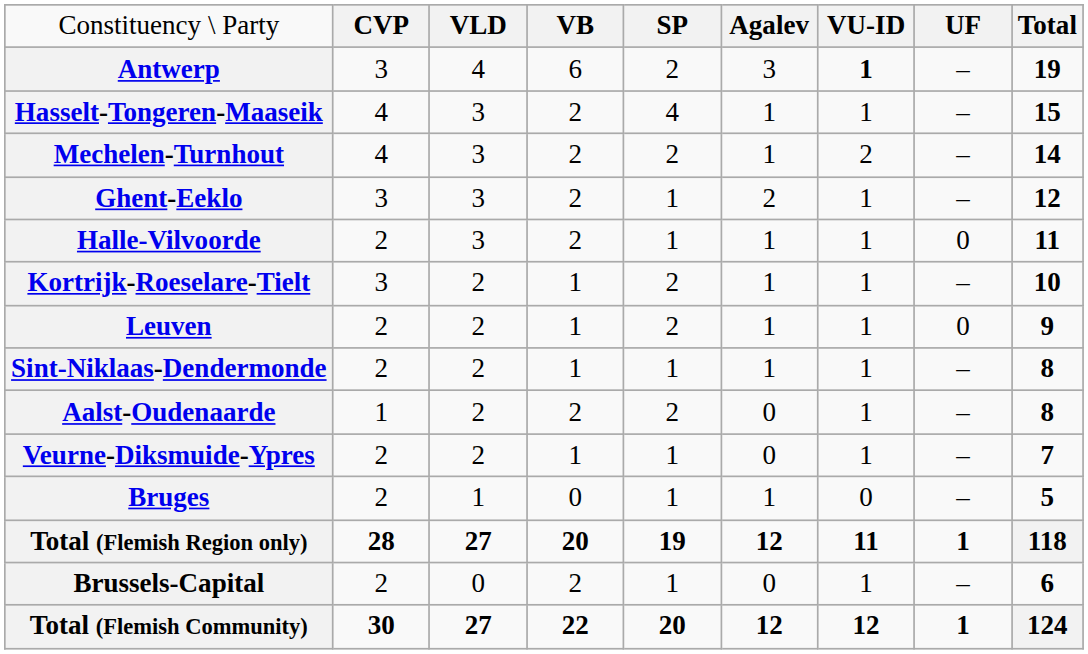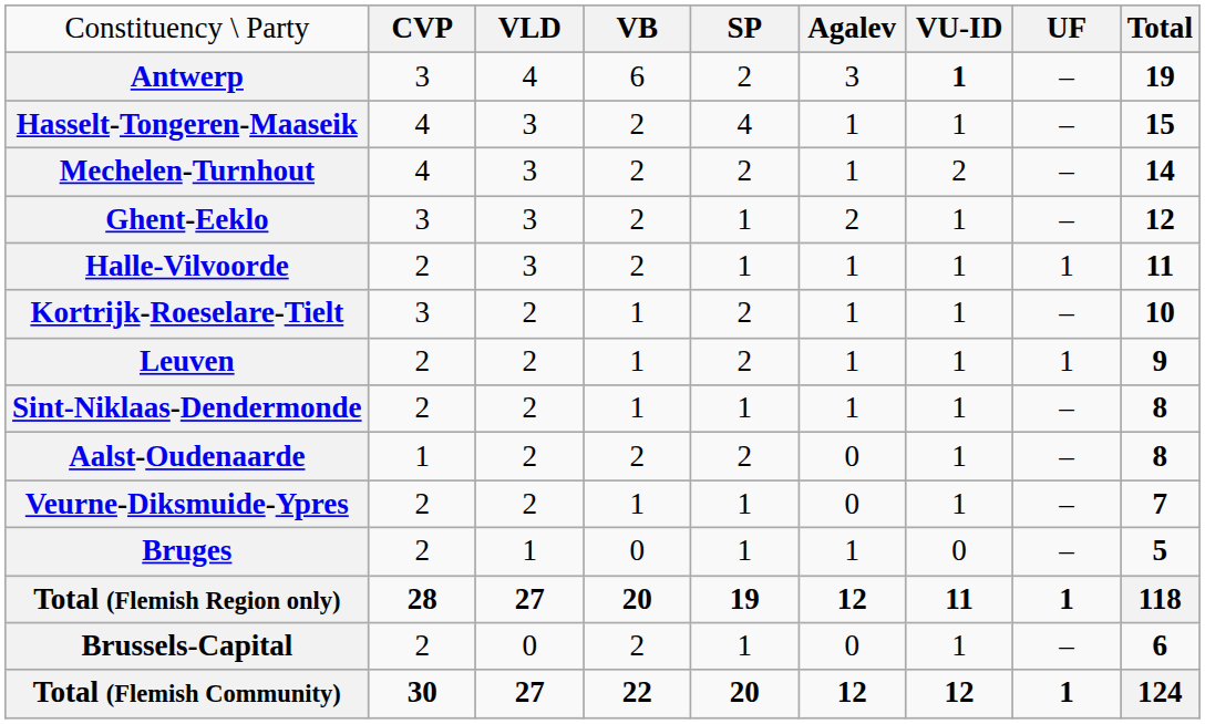Halle-Vilvoorde | column 8: 0 -> 1
Leuven | column 8: 0 -> 1
